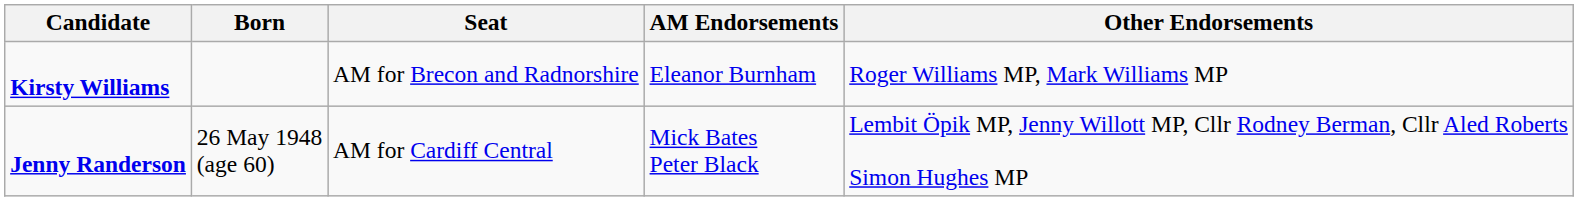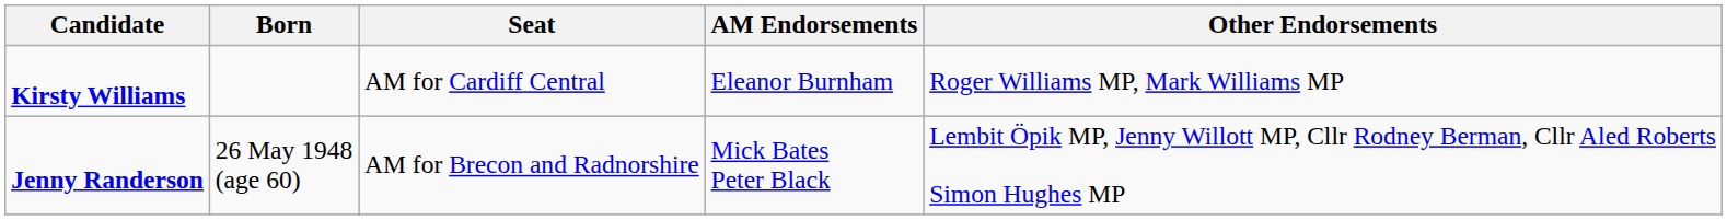Kirsty Williams | Seat: AM for Brecon and Radnorshire -> AM for Cardiff Central
Jenny Randerson | Seat: AM for Cardiff Central -> AM for Brecon and Radnorshire
